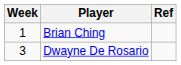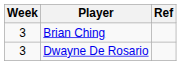Brian Ching | Week: 1 -> 3
